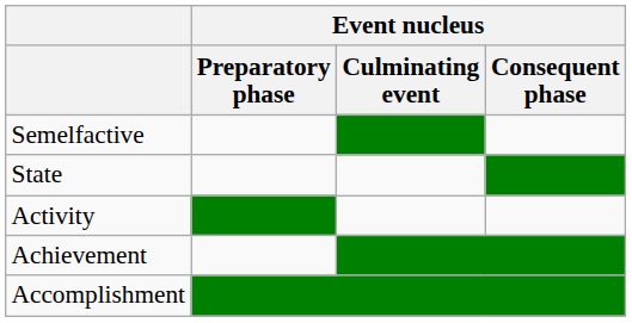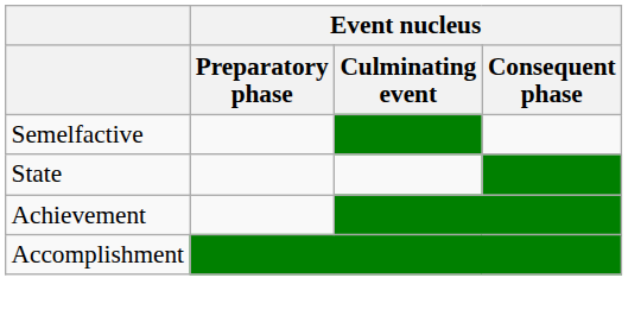- row: Activity
